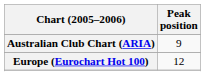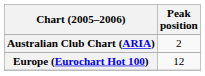Australian Club Chart (ARIA) | Peak position: 9 -> 2
